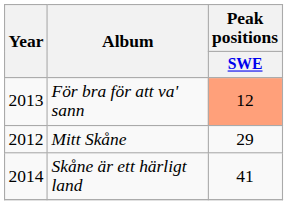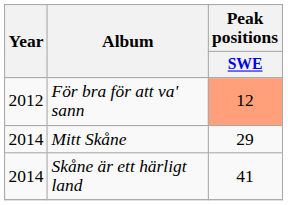För bra för att va' sann | Year: 2013 -> 2012
Mitt Skåne | Year: 2012 -> 2014
